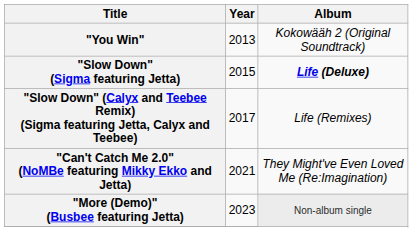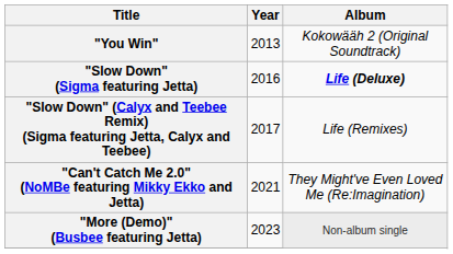"Slow Down" (Sigma featuring Jetta) | Year: 2015 -> 2016
